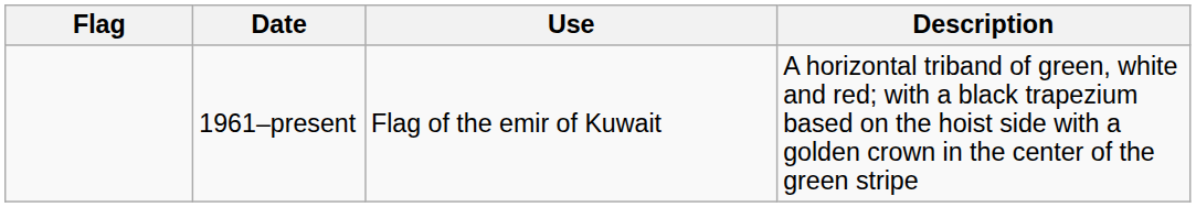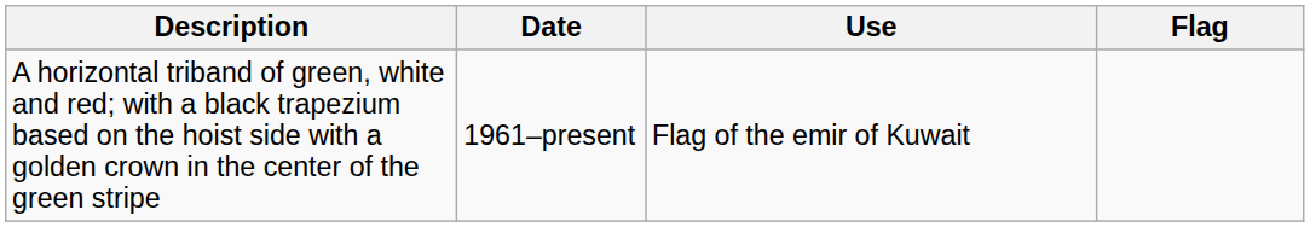columns swapped: Flag <-> Description
